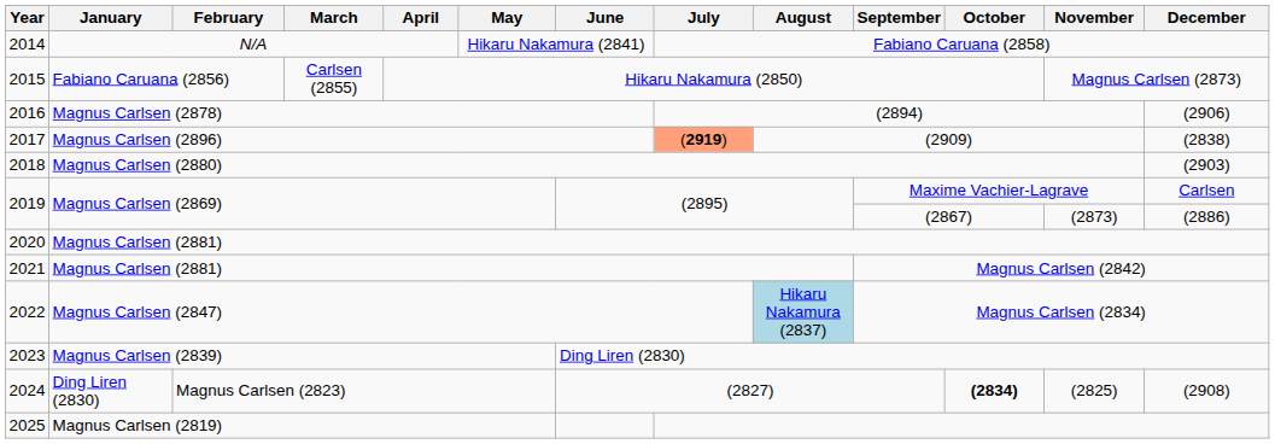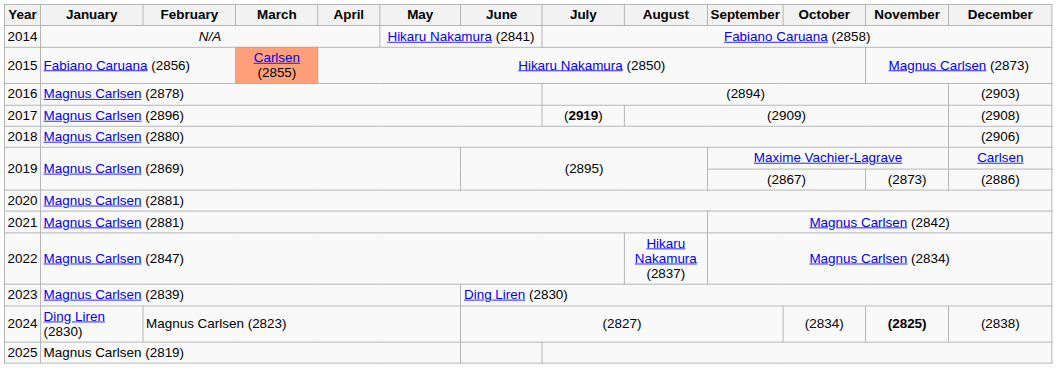2015 | March: no background -> lightsalmon background
2016 | December: (2906) -> (2903)
2017 | July: lightsalmon background -> no background
2017 | December: (2838) -> (2908)
2018 | December: (2903) -> (2906)
2022 | August: lightblue background -> no background
2024 | October: bold -> normal
2024 | November: normal -> bold
2024 | December: (2908) -> (2838)
